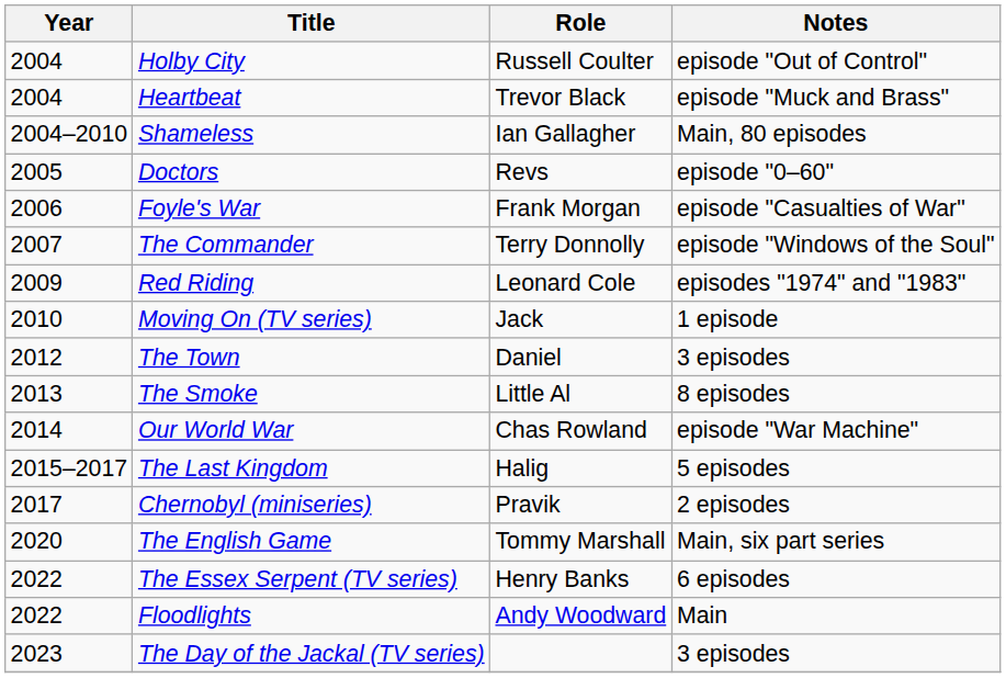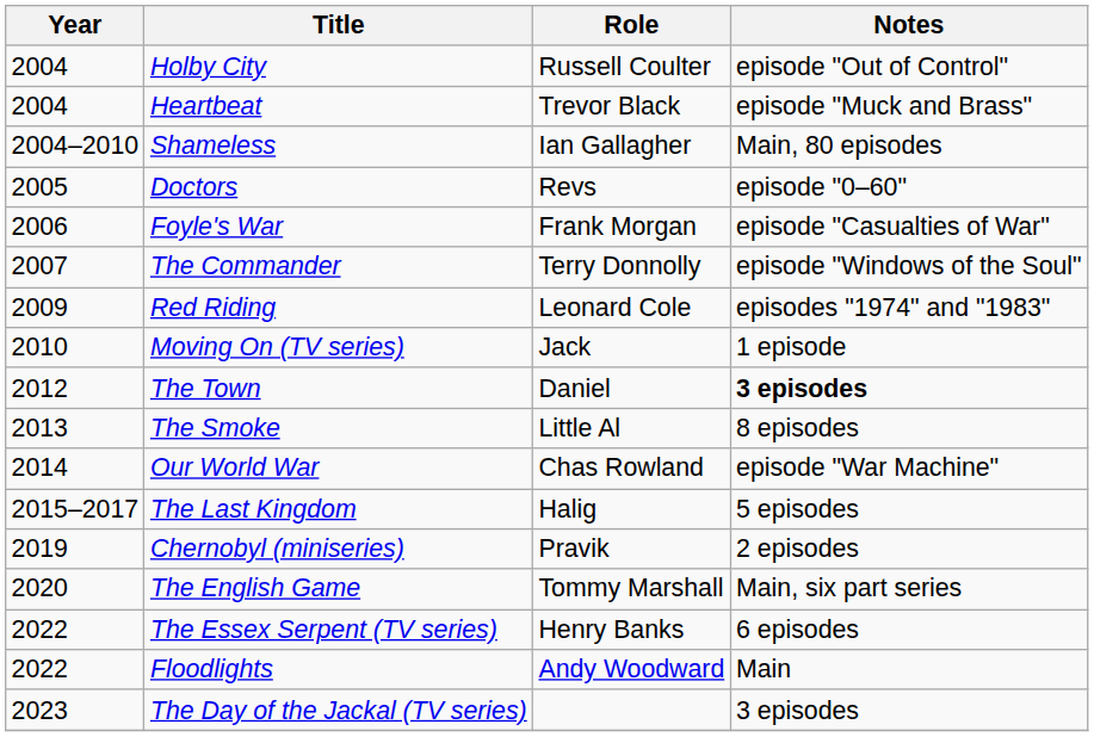The Town | Notes: normal -> bold
Chernobyl (miniseries) | Year: 2017 -> 2019
